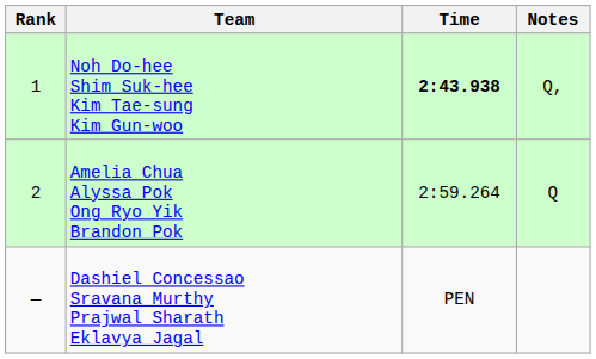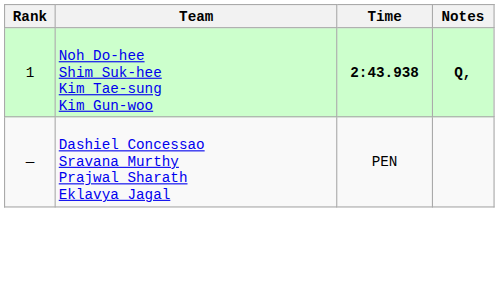Noh Do-hee Shim Suk-hee Kim Tae-sung Kim Gun-woo | Notes: normal -> bold
- row: 2 | Amelia Chua Alyssa Pok Ong Ryo Yik Brandon Pok | 2:59.264 | Q
